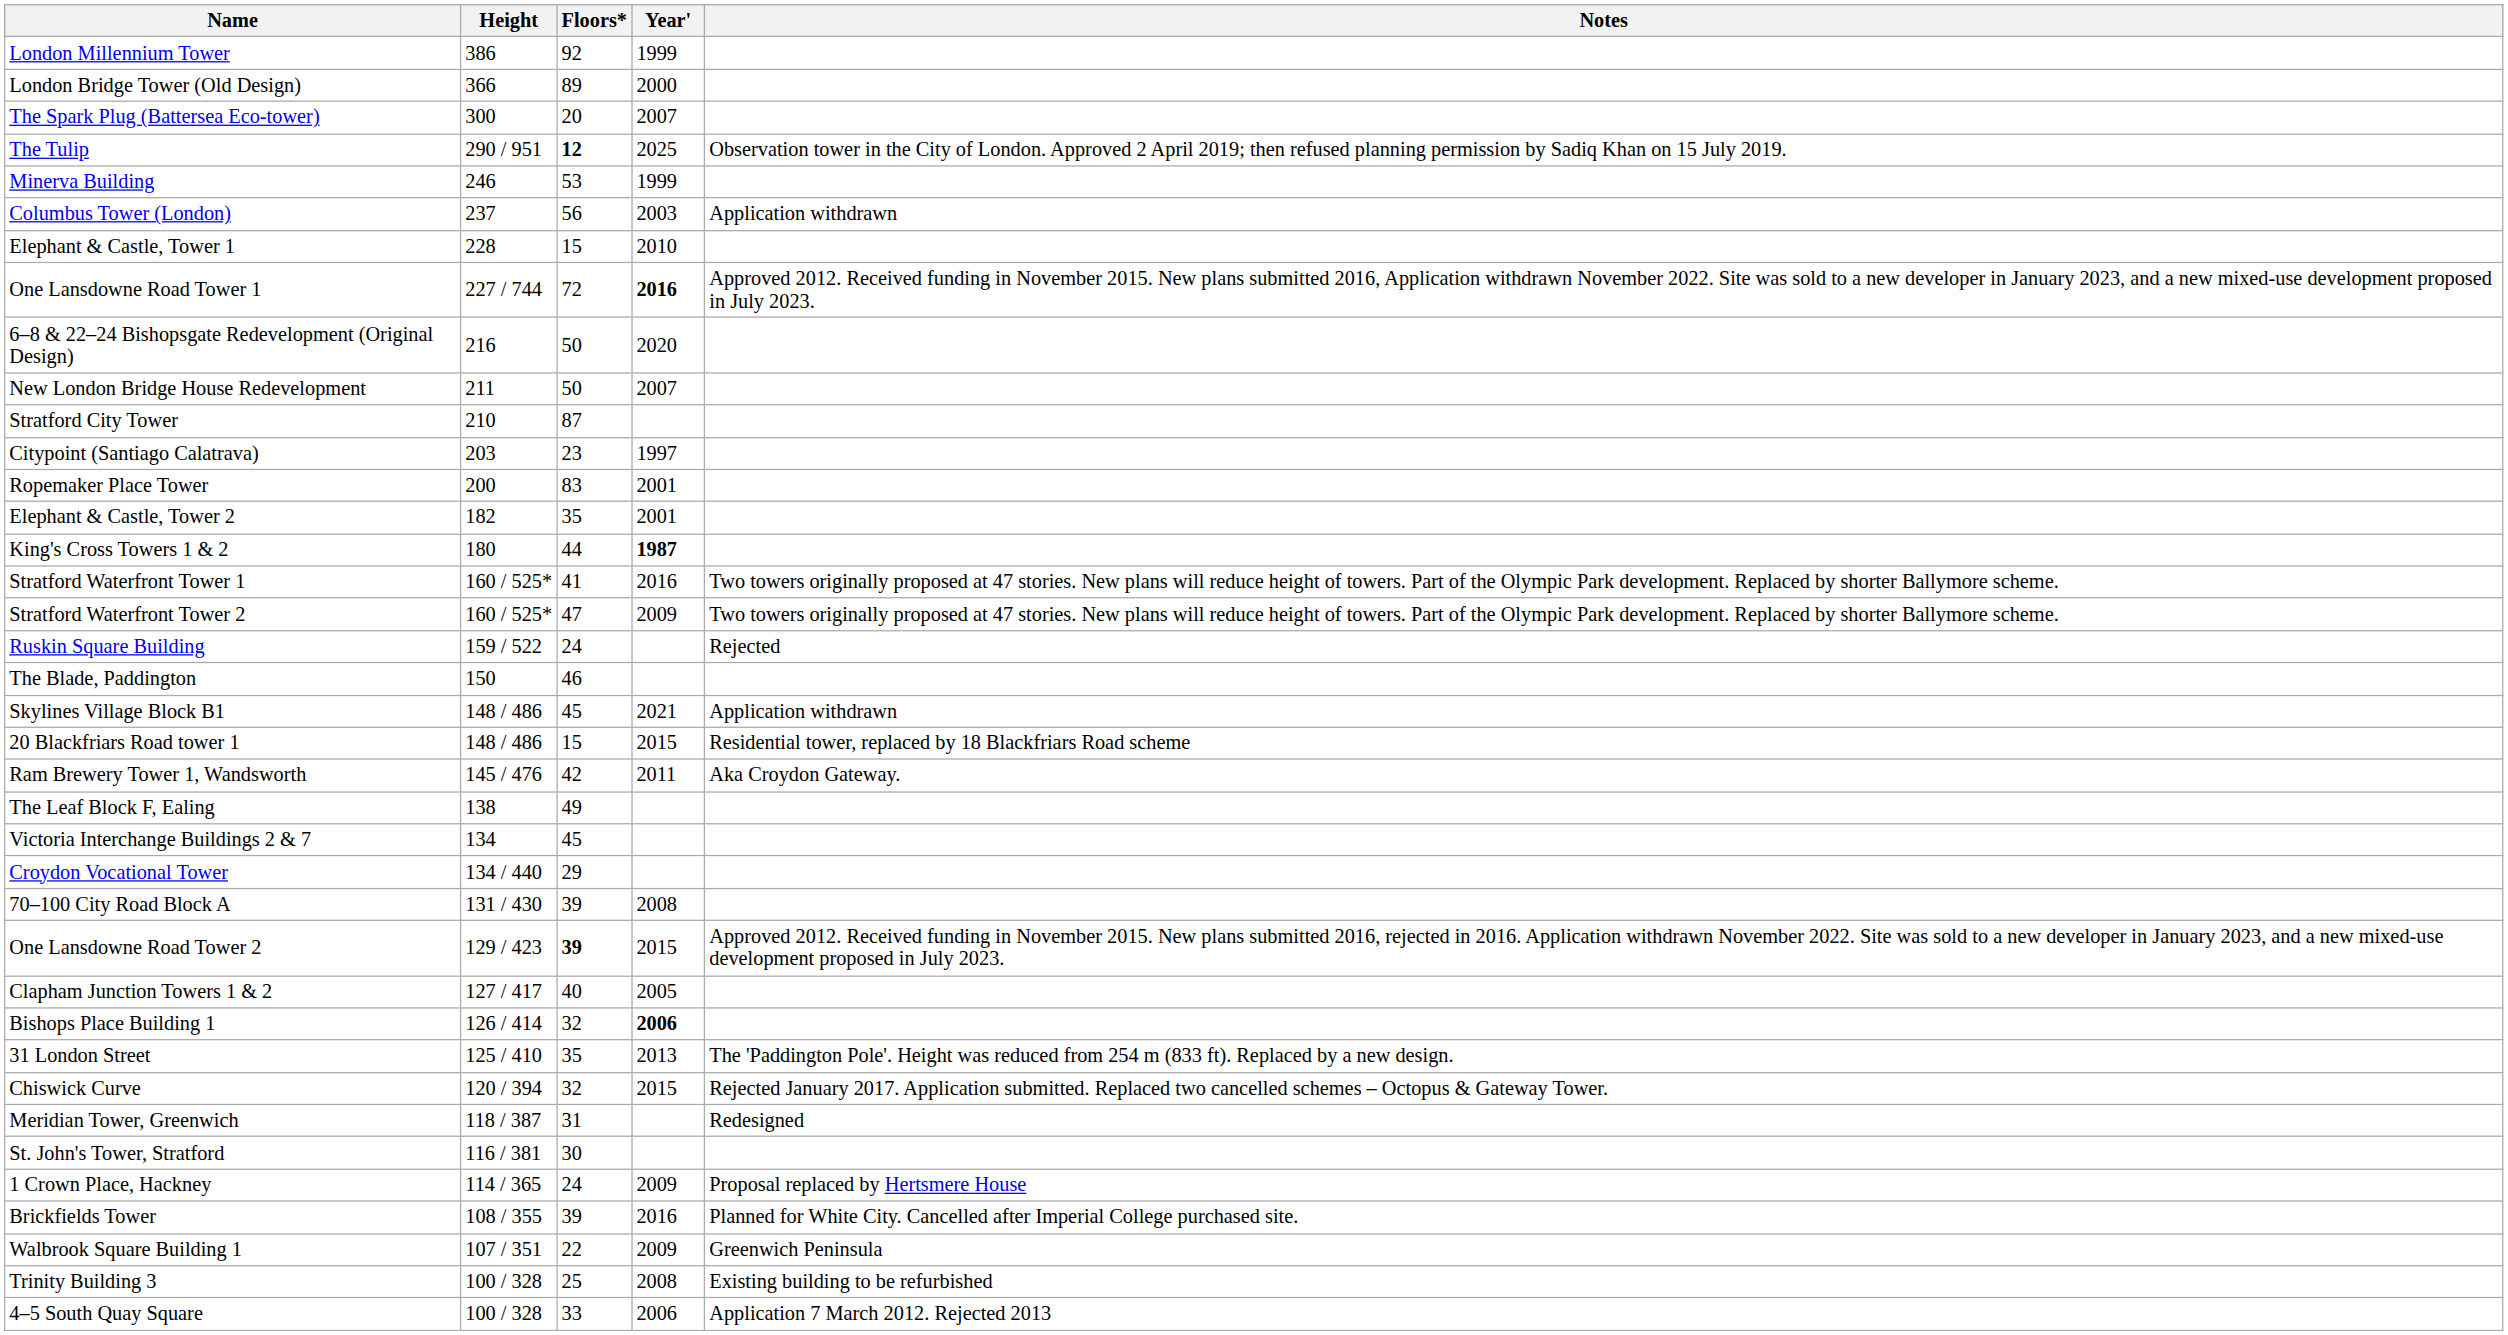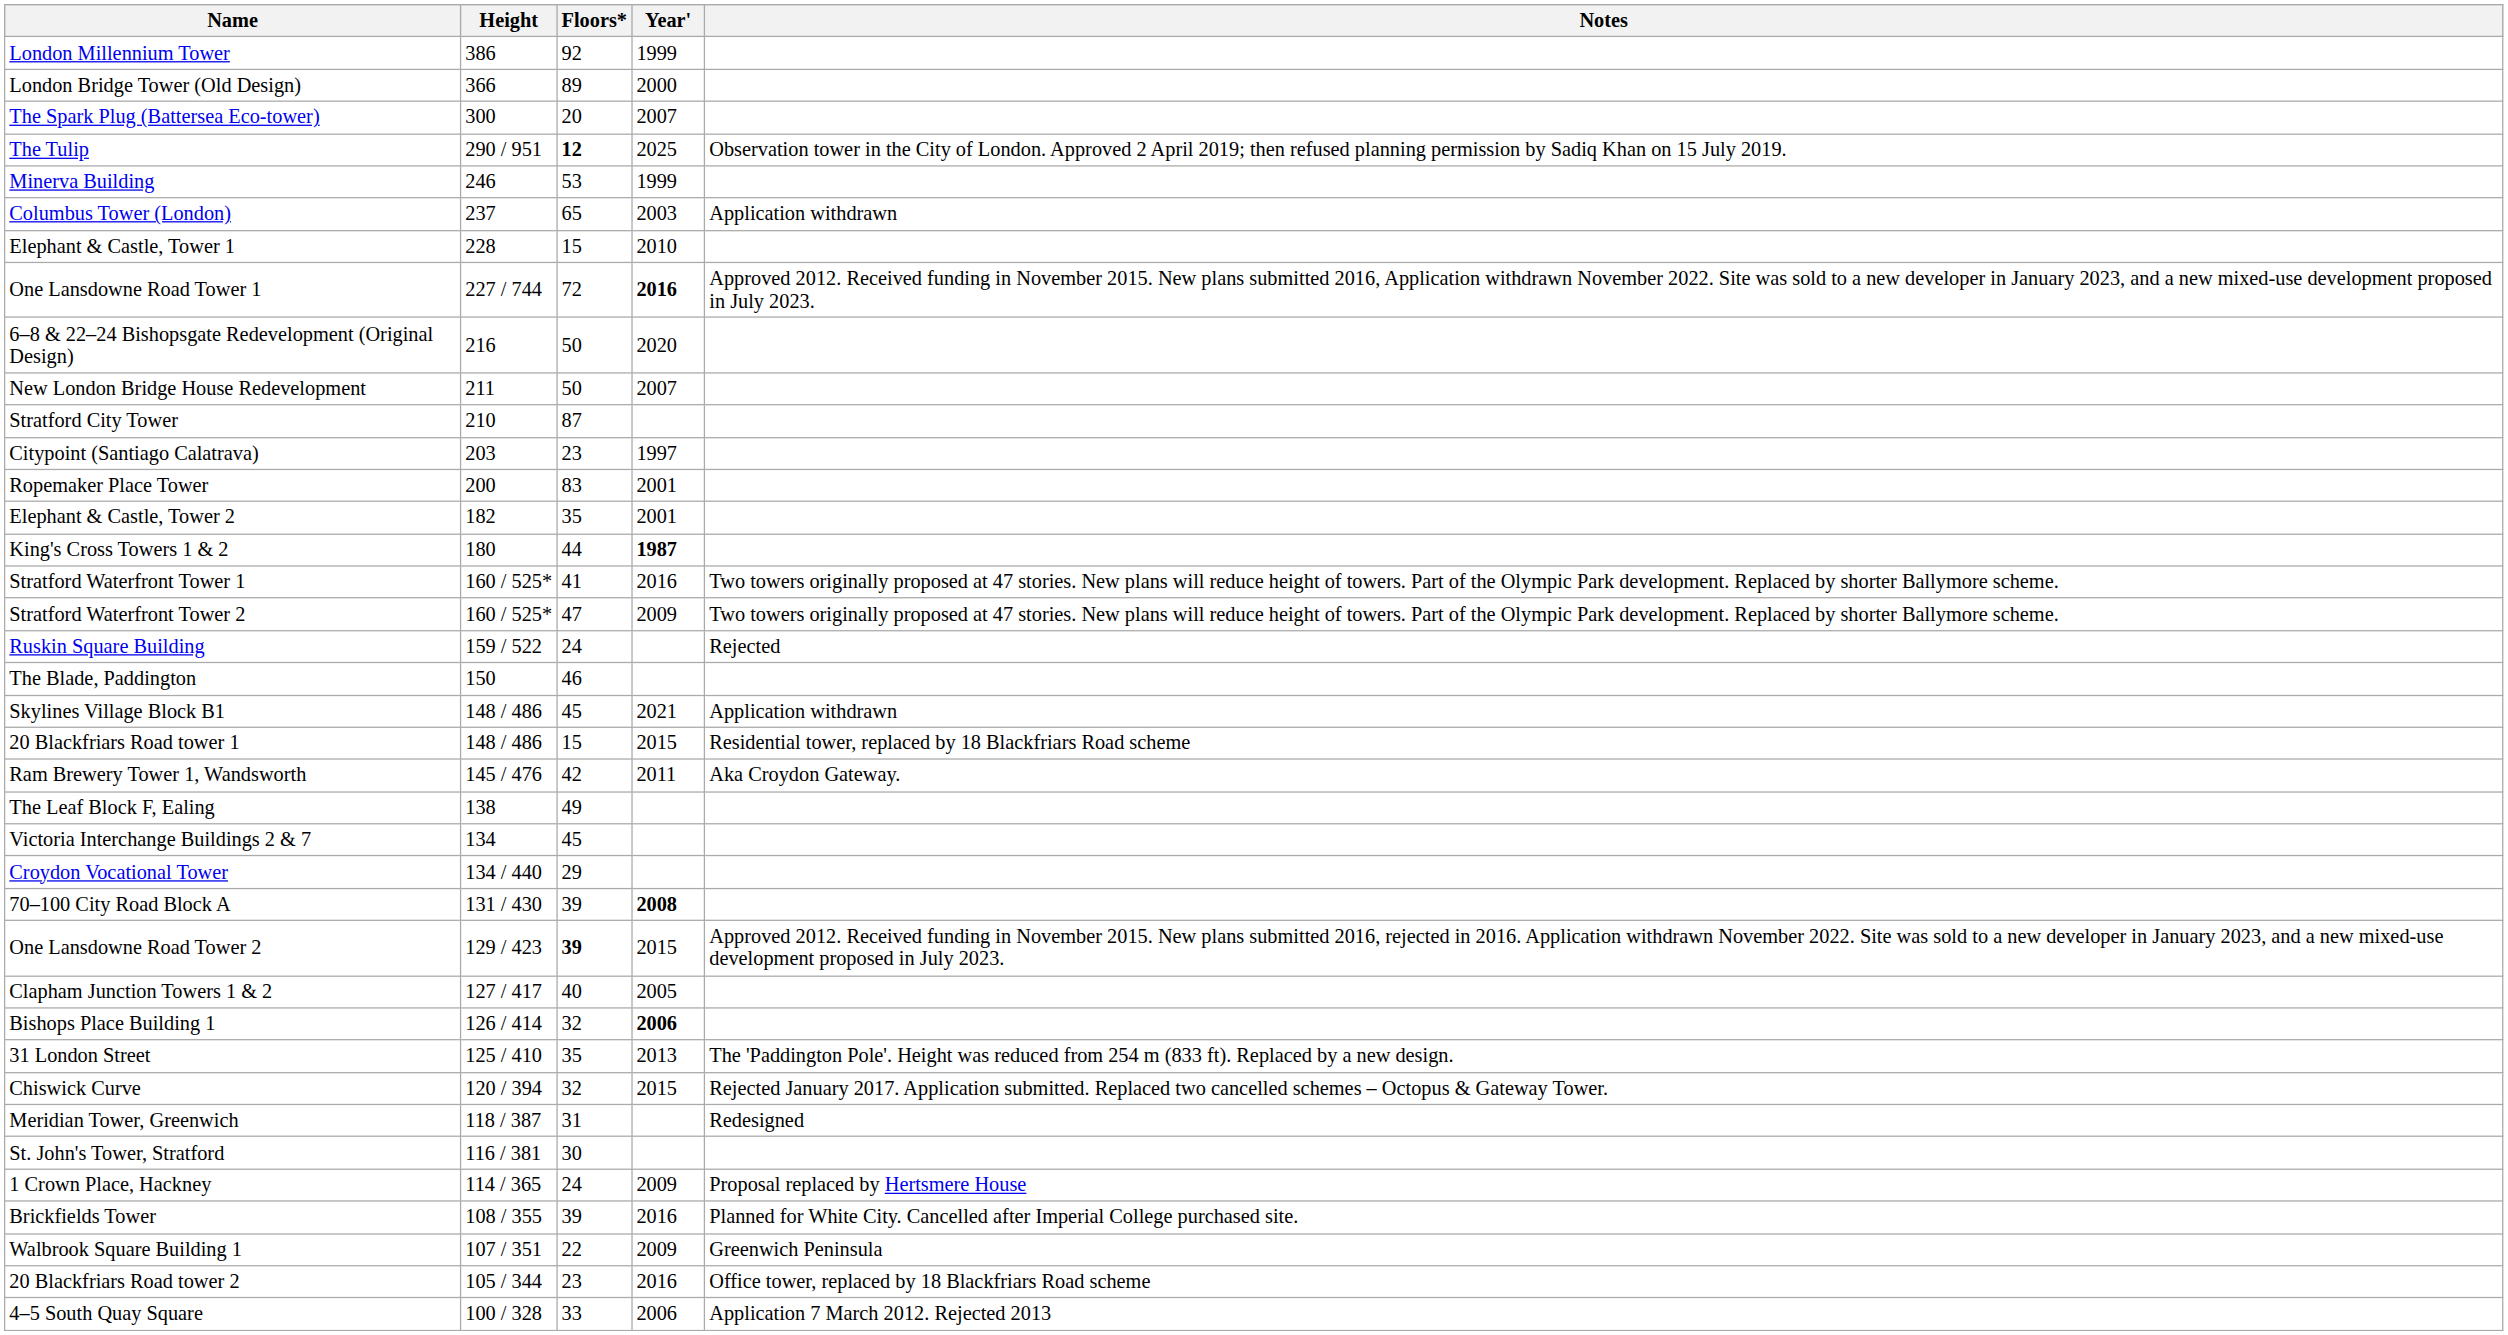Columbus Tower (London) | Floors*: 56 -> 65
70–100 City Road Block A | Year': normal -> bold
+ row: 20 Blackfriars Road tower 2 | 105 / 344 | 23 | 2016 | Office tower, replaced by 18 Blackfriars Road scheme
- row: Trinity Building 3 | 100 / 328 | 25 | 2008 | Existing building to be refurbished
